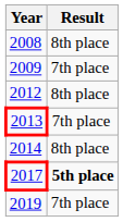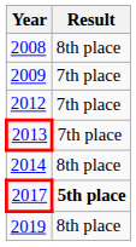2012 | Result: 8th place -> 7th place
2019 | Result: 7th place -> 8th place
